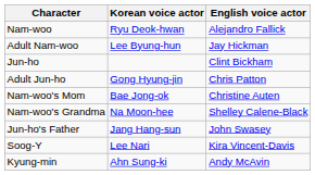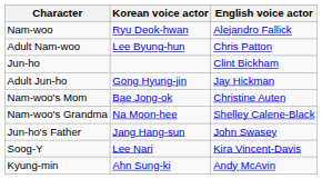Adult Nam-woo | English voice actor: Jay Hickman -> Chris Patton
Adult Jun-ho | English voice actor: Chris Patton -> Jay Hickman
